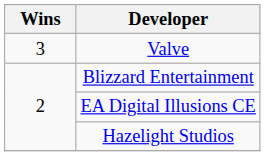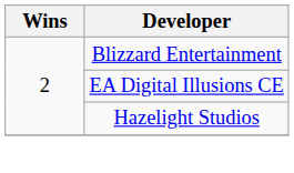- row: 3 | Valve
